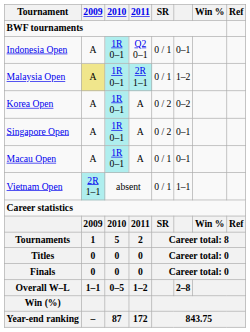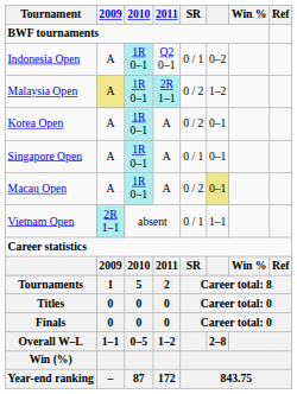Indonesia Open | column 6: 0–1 -> 0–2
Malaysia Open | SR: 0 / 1 -> 0 / 2
Korea Open | column 6: 0–2 -> 0–1
Singapore Open | SR: 0 / 2 -> 0 / 1
Macau Open | SR: 0 / 1 -> 0 / 2
Macau Open | column 6: no background -> khaki background
